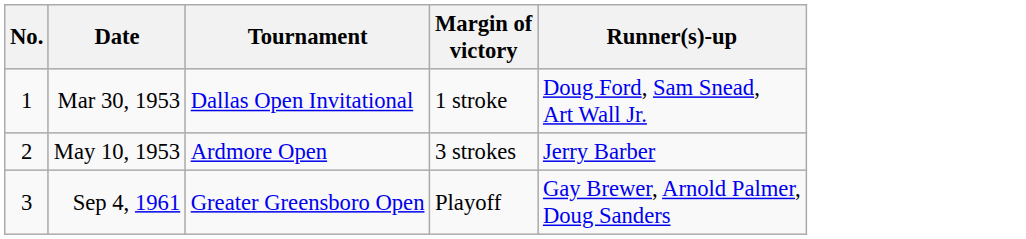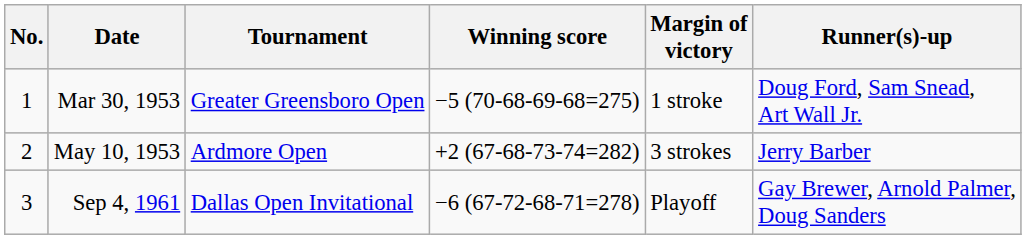+ column: Winning score | −5 (70-68-69-68=275) | +2 (67-68-73-74=282) | −6 (67-72-68-71=278)
Mar 30, 1953 | Tournament: Dallas Open Invitational -> Greater Greensboro Open
Sep 4, 1961 | Tournament: Greater Greensboro Open -> Dallas Open Invitational
